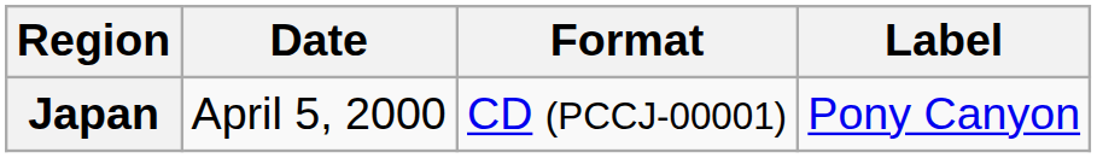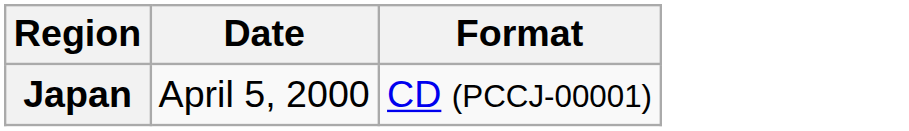- column: Label | Pony Canyon
